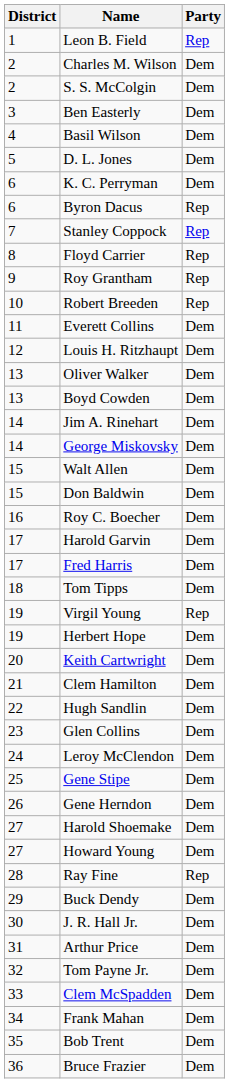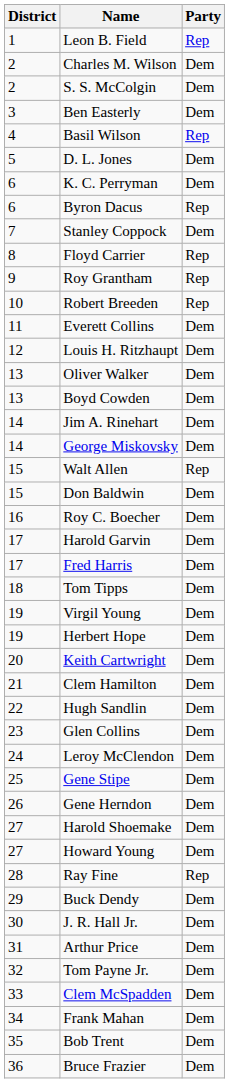Basil Wilson | Party: Dem -> Rep
Stanley Coppock | Party: Rep -> Dem
Walt Allen | Party: Dem -> Rep
Virgil Young | Party: Rep -> Dem
